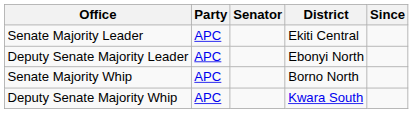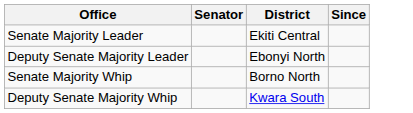- column: Party | APC | APC | APC | APC
